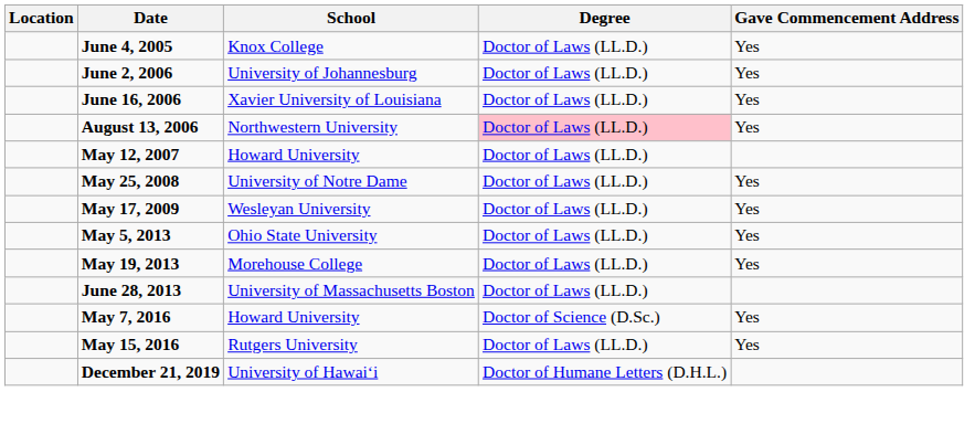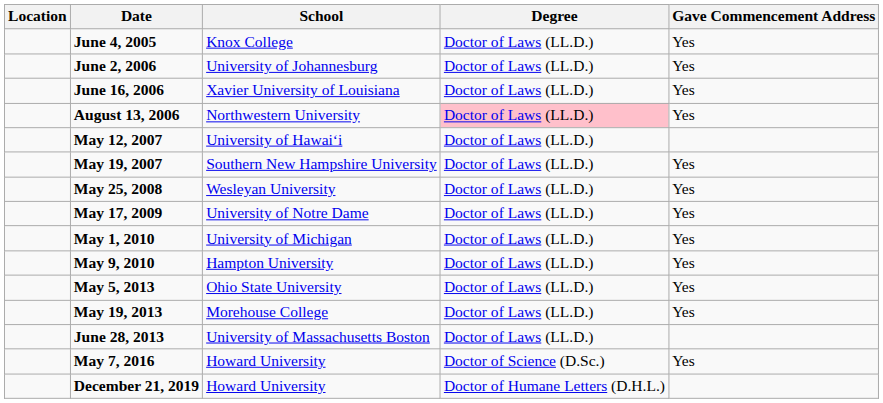May 12, 2007 | School: Howard University -> University of Hawaiʻi
+ row: May 19, 2007 | Southern New Hampshire University | Doctor of Laws (LL.D.) | Yes
May 25, 2008 | School: University of Notre Dame -> Wesleyan University
May 17, 2009 | School: Wesleyan University -> University of Notre Dame
+ row: May 1, 2010 | University of Michigan | Doctor of Laws (LL.D.) | Yes
+ row: May 9, 2010 | Hampton University | Doctor of Laws (LL.D.) | Yes
- row: May 15, 2016 | Rutgers University | Doctor of Laws (LL.D.) | Yes
December 21, 2019 | School: University of Hawaiʻi -> Howard University
